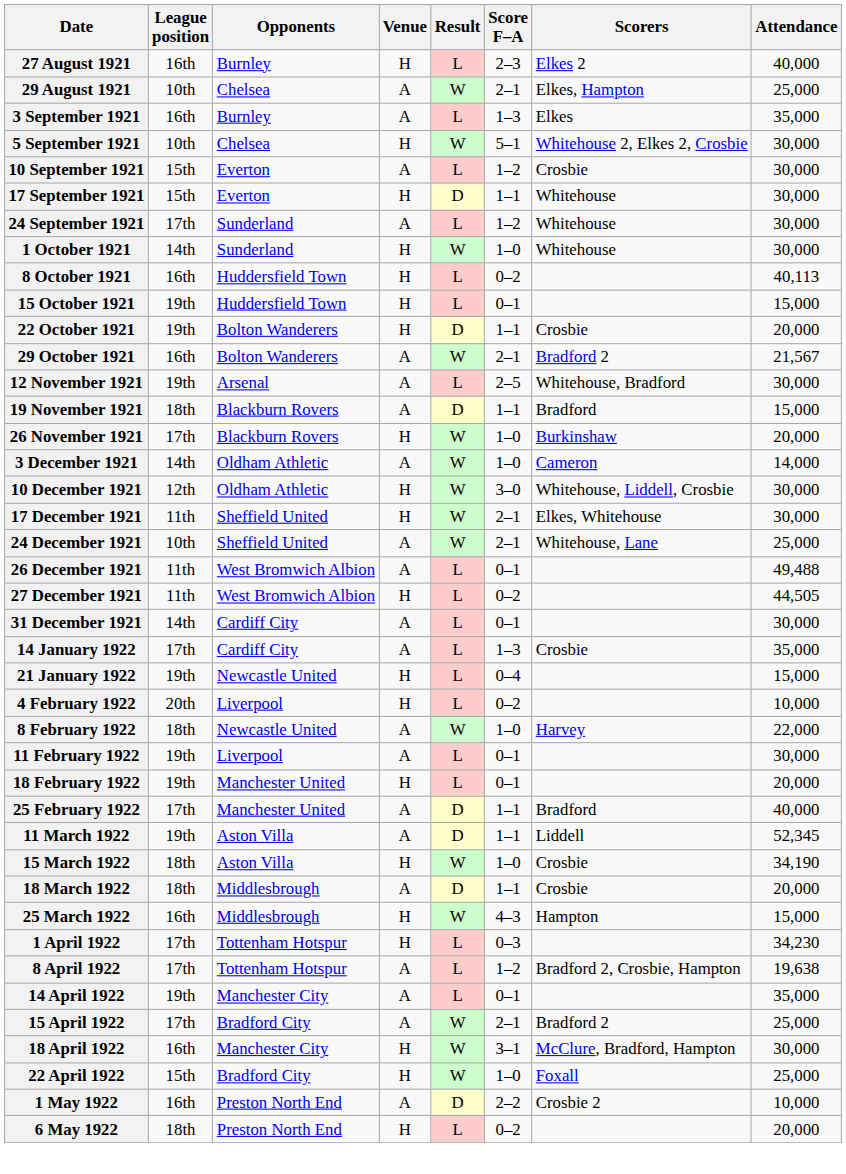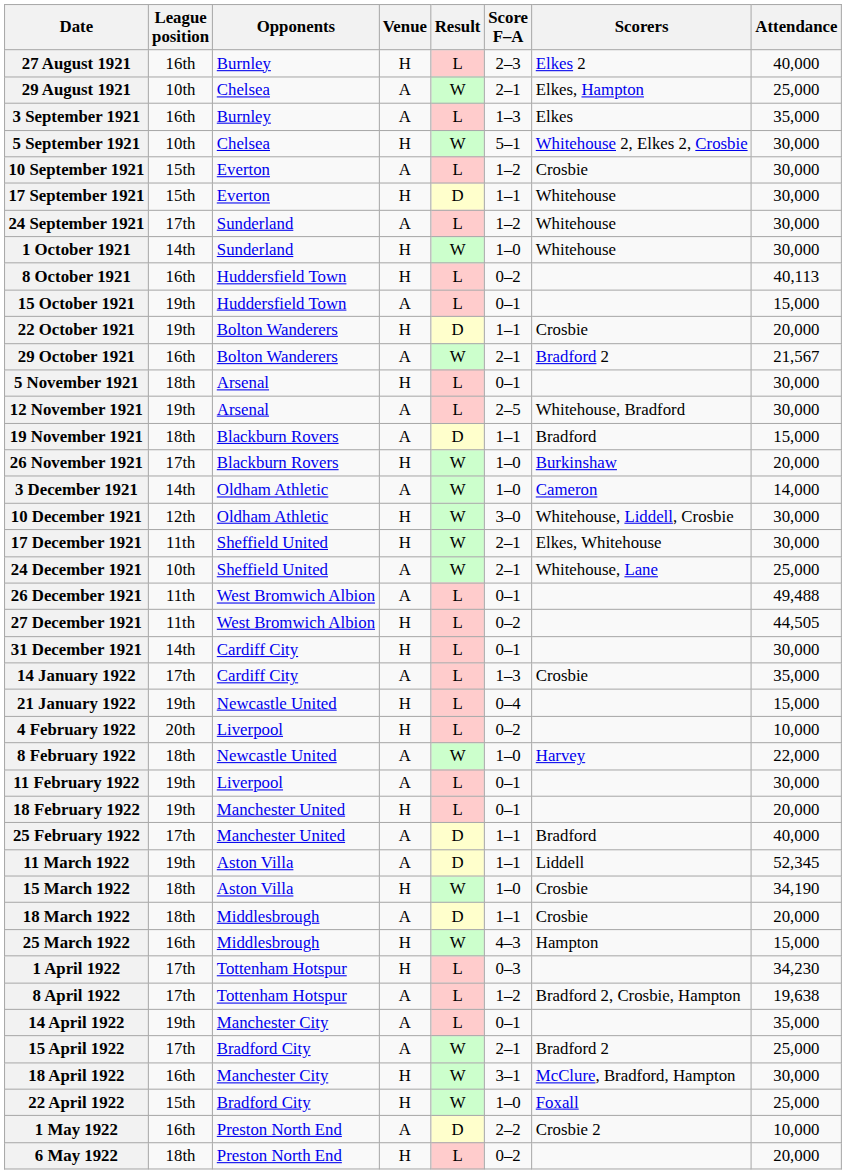15 October 1921 | Venue: H -> A
+ row: 5 November 1921 | 18th | Arsenal | H | L | 0–1 | 30,000
31 December 1921 | Venue: A -> H
